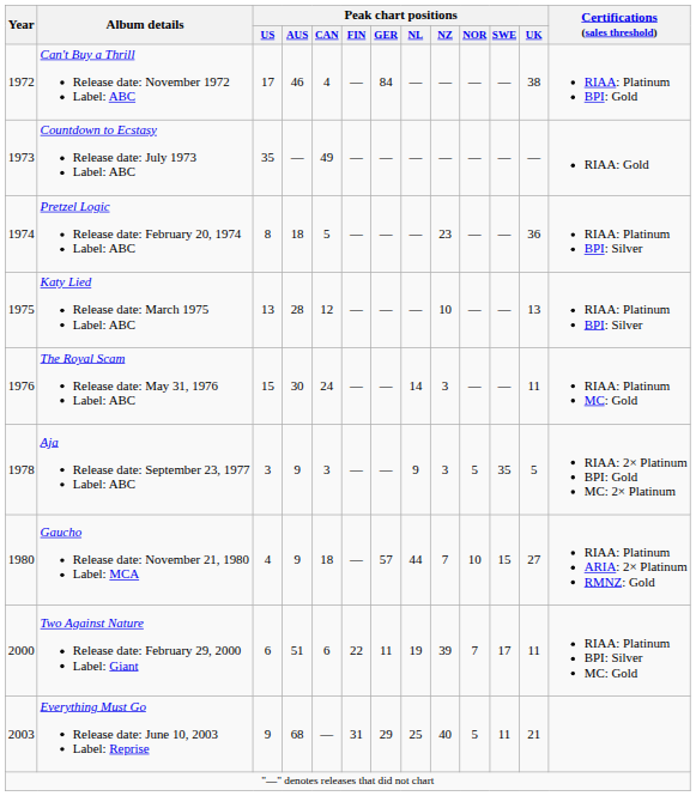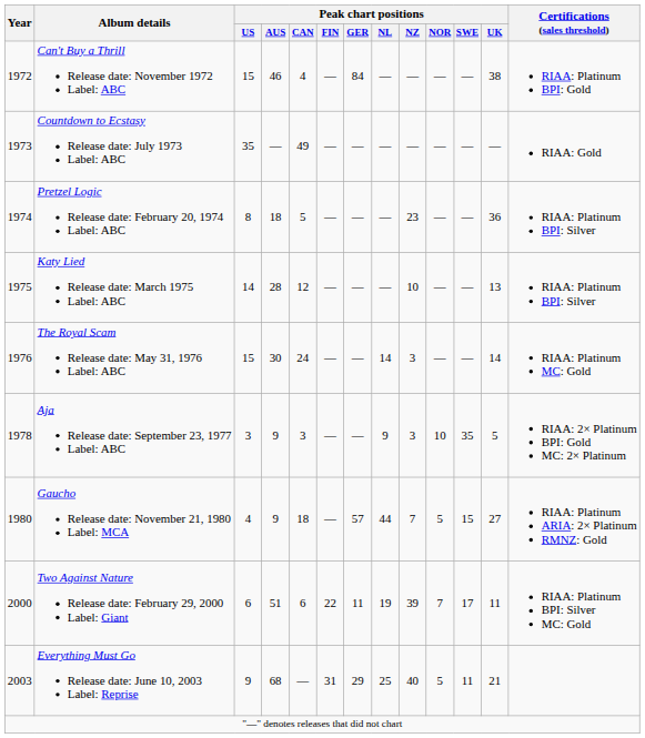Can't Buy a Thrill Release date: November 1972 Label: ABC | Peak chart positions / US: 17 -> 15
Katy Lied Release date: March 1975 Label: ABC | Peak chart positions / US: 13 -> 14
The Royal Scam Release date: May 31, 1976 Label: ABC | Peak chart positions / UK: 11 -> 14
Aja Release date: September 23, 1977 Label: ABC | Peak chart positions / NOR: 5 -> 10
Gaucho Release date: November 21, 1980 Label: MCA | Peak chart positions / NOR: 10 -> 5
